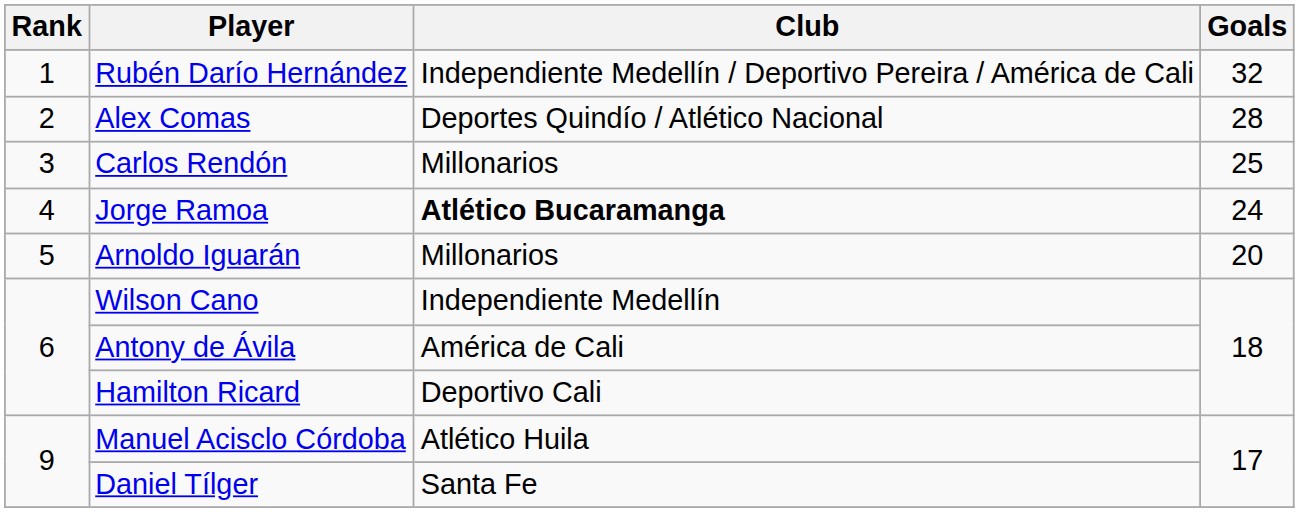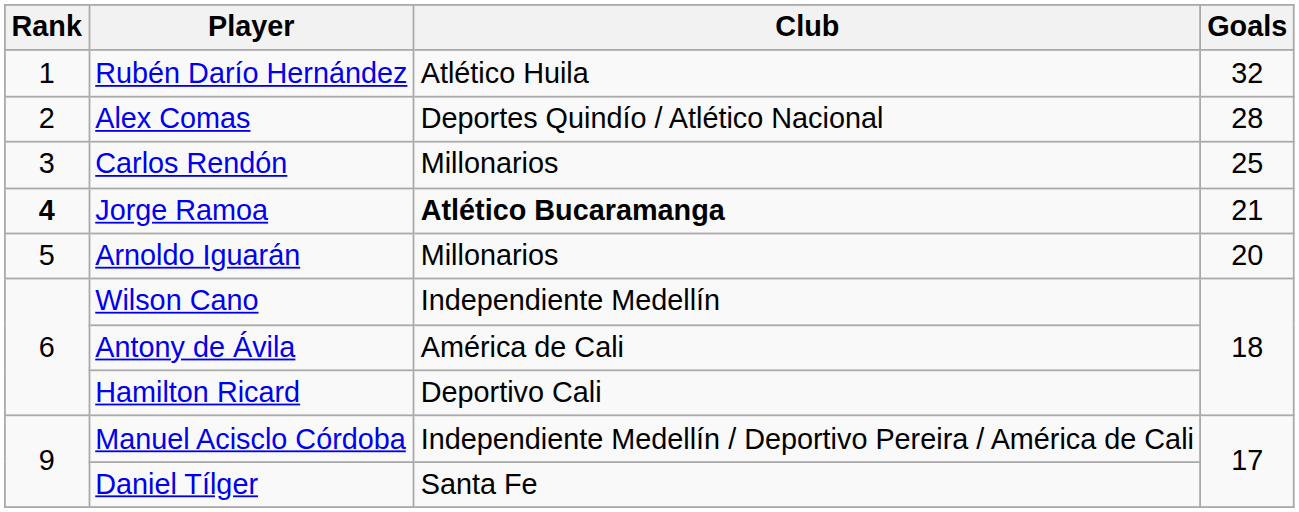Rubén Darío Hernández | Club: Independiente Medellín / Deportivo Pereira / América de Cali -> Atlético Huila
Jorge Ramoa | Rank: normal -> bold
Jorge Ramoa | Goals: 24 -> 21
Manuel Acisclo Córdoba | Club: Atlético Huila -> Independiente Medellín / Deportivo Pereira / América de Cali
